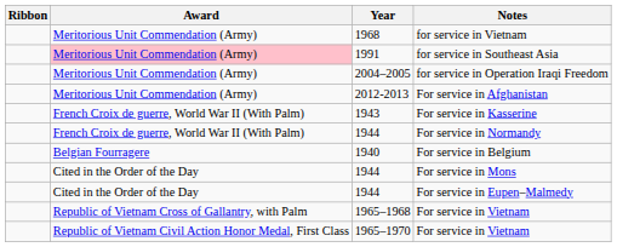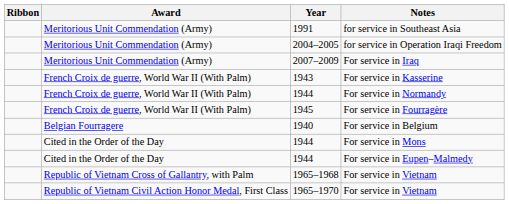- row: Meritorious Unit Commendation (Army) | 1968 | for service in Vietnam
for service in Southeast Asia | Award: pink background -> no background
+ row: Meritorious Unit Commendation (Army) | 2007–2009 | For service in Iraq
- row: Meritorious Unit Commendation (Army) | 2012-2013 | For service in Afghanistan
+ row: French Croix de guerre, World War II (With Palm) | 1945 | For service in Fourragère
